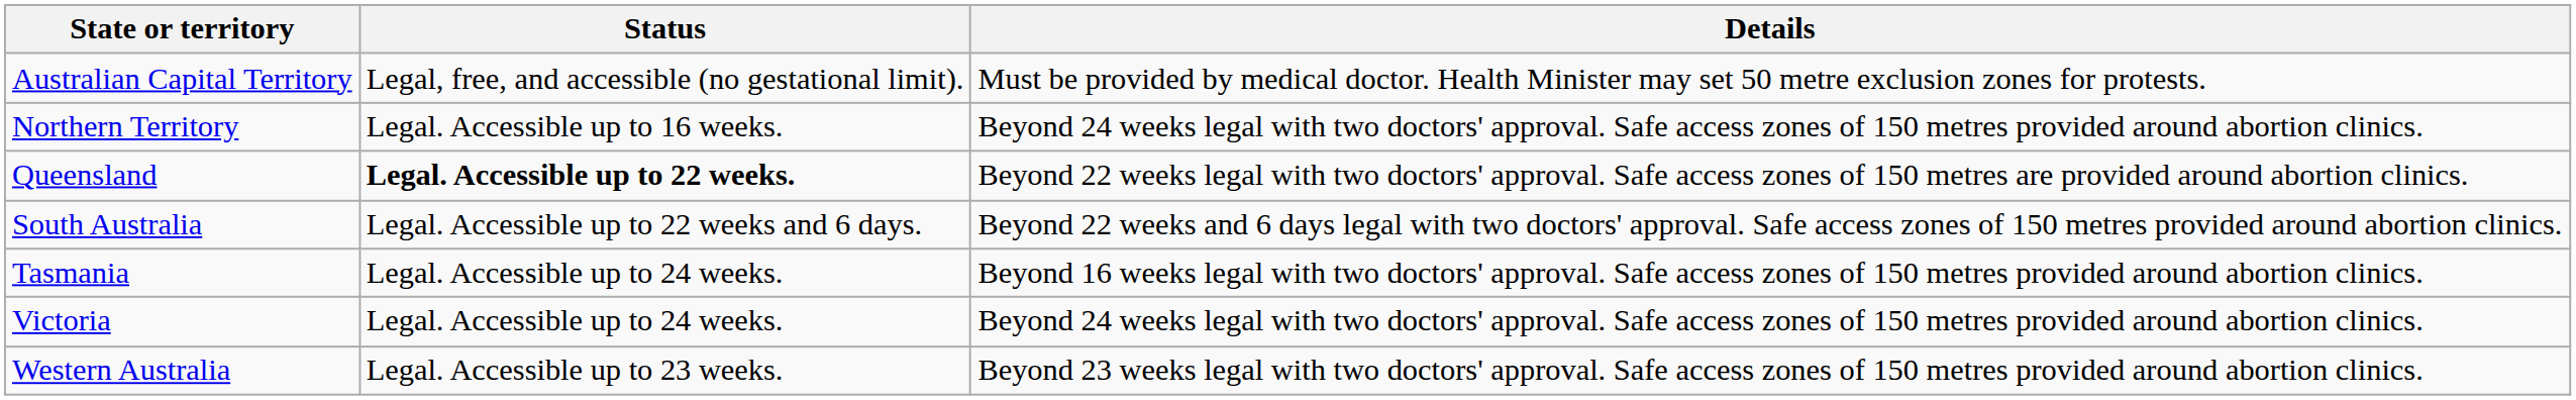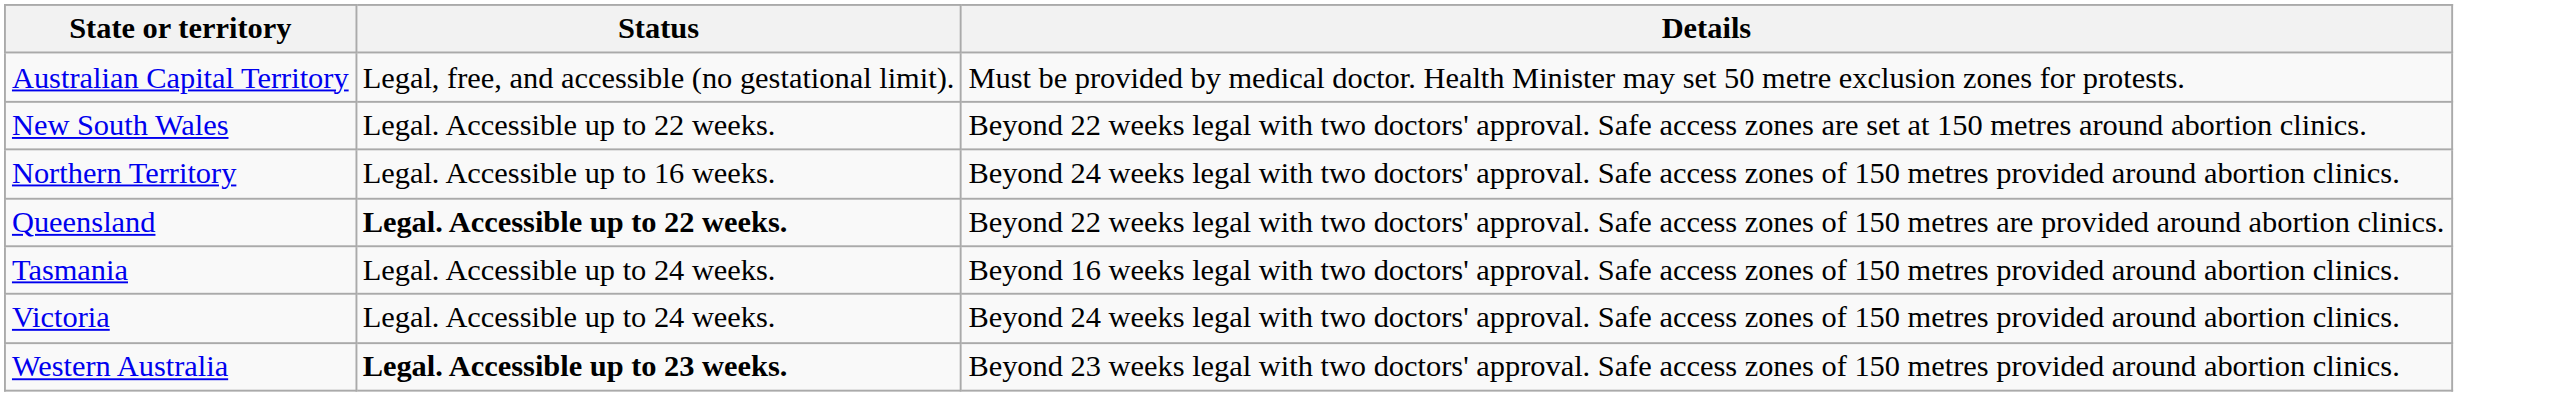+ row: New South Wales | Legal. Accessible up to 22 weeks. | Beyond 22 weeks legal with two doctors' approval. Safe access zones are set at 150 metres around abortion clinics.
- row: South Australia | Legal. Accessible up to 22 weeks and 6 days. | Beyond 22 weeks and 6 days legal with two doctors' approval. Safe access zones of 150 metres provided around abortion clinics.
Western Australia | Status: normal -> bold
